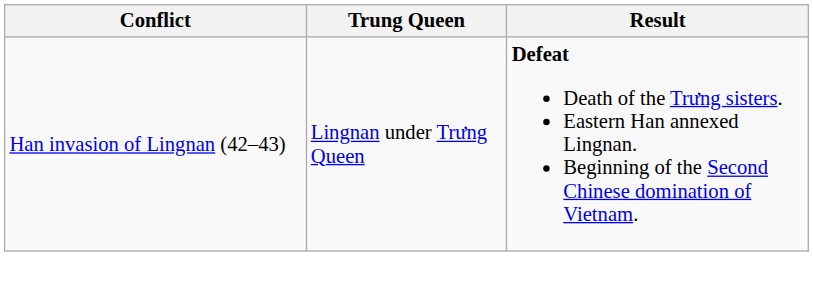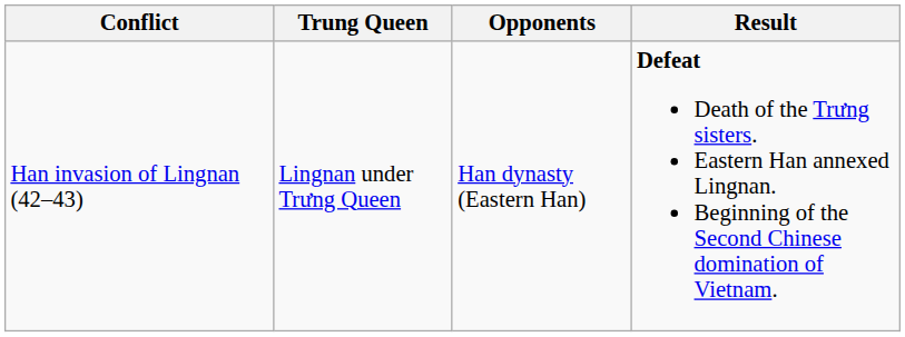+ column: Opponents | Han dynasty (Eastern Han)
